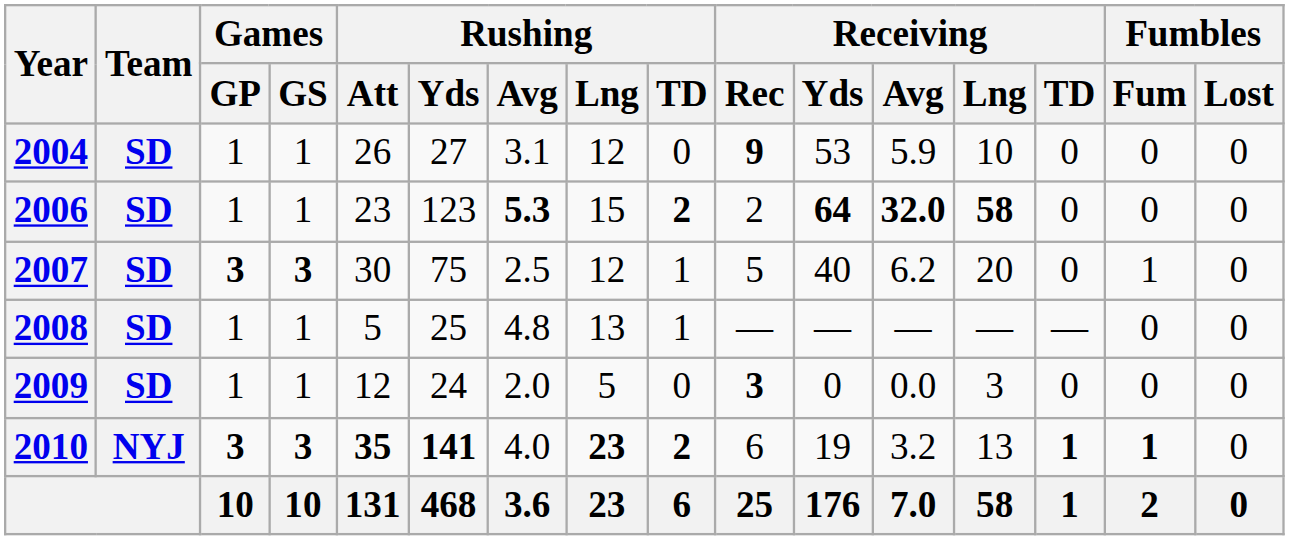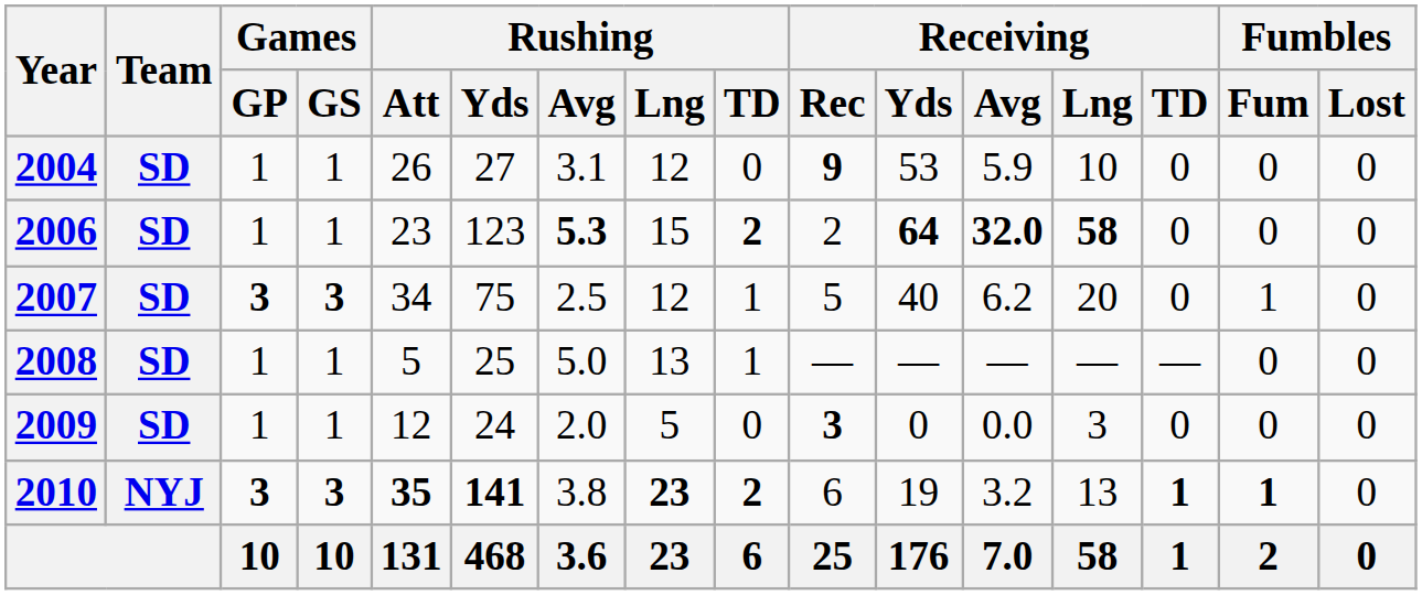2007 | Rushing / Att: 30 -> 34
2008 | Rushing / Avg: 4.8 -> 5.0
2010 | Rushing / Avg: 4.0 -> 3.8
